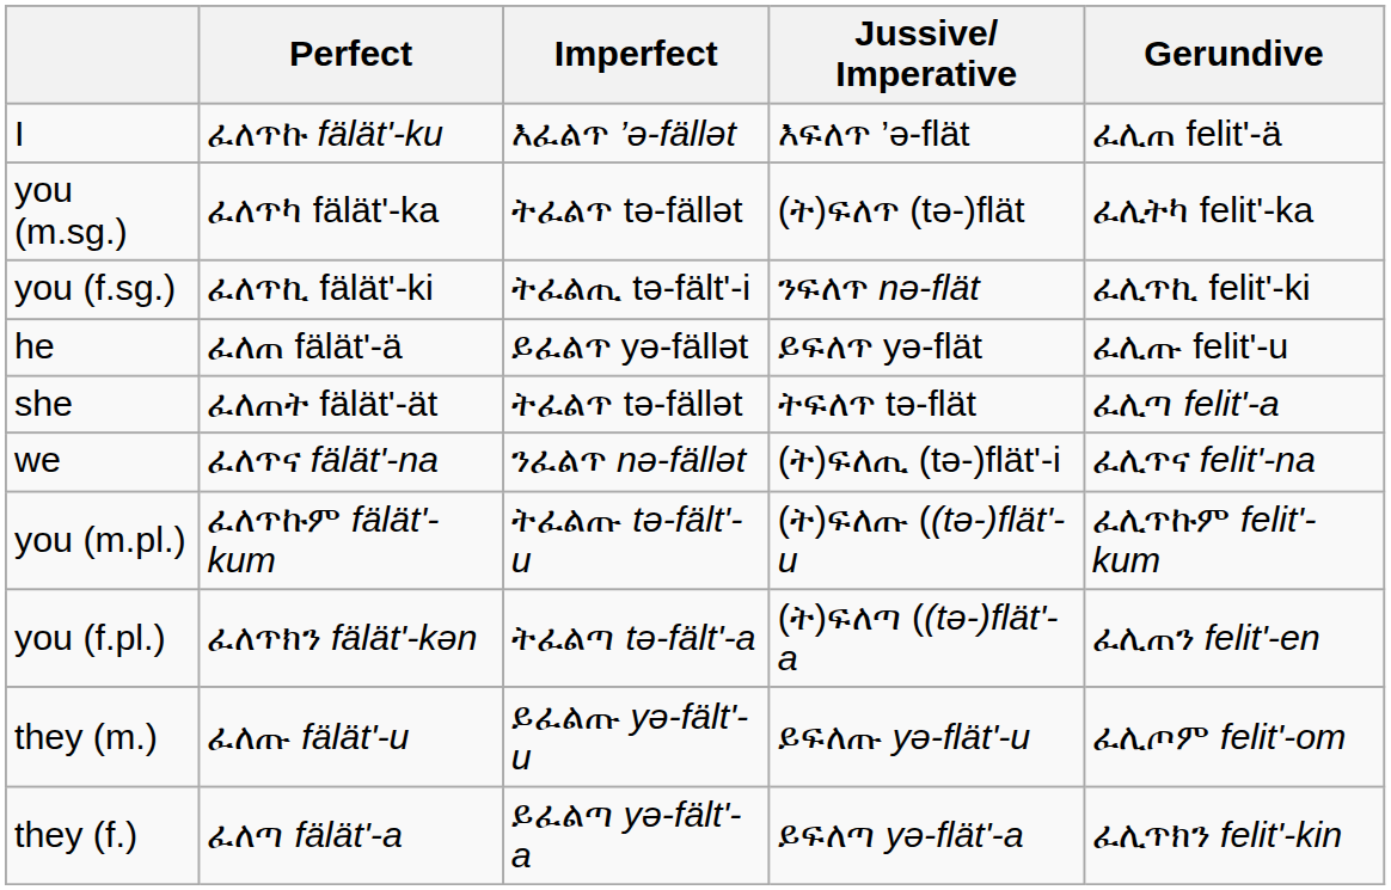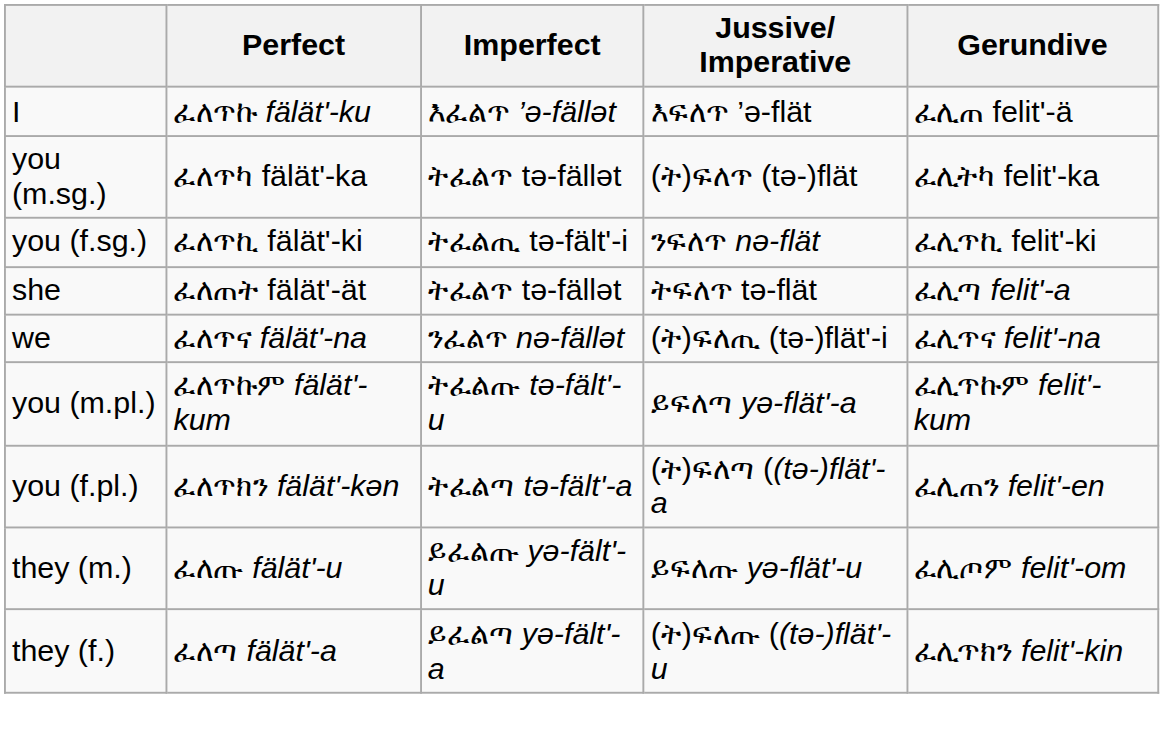- row: he | ፈለጠ fälät'-ä | ይፈልጥ yǝ-fällǝt | ይፍለጥ yǝ-flät | ፈሊጡ felit'-u
you (m.pl.) | Jussive/ Imperative: (ት)ፍለጡ ((tǝ-)flät'-u -> ይፍለጣ yǝ-flät'-a
they (f.) | Jussive/ Imperative: ይፍለጣ yǝ-flät'-a -> (ት)ፍለጡ ((tǝ-)flät'-u
